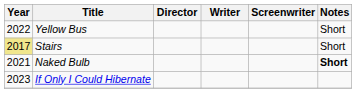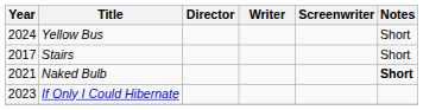Yellow Bus | Year: 2022 -> 2024
Stairs | Year: khaki background -> no background
